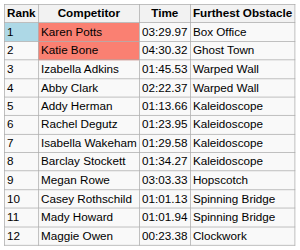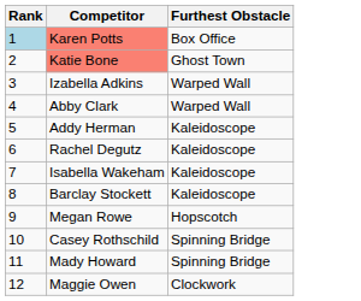- column: Time | 03:29.97 | 04:30.32 | 01:45.53 | 02:22.37 | 01:13.66 | 01:23.95 | 01:29.58 | 01:34.27 | 03:03.33 | 01:01.13 | 01:01.94 | 00:23.38
